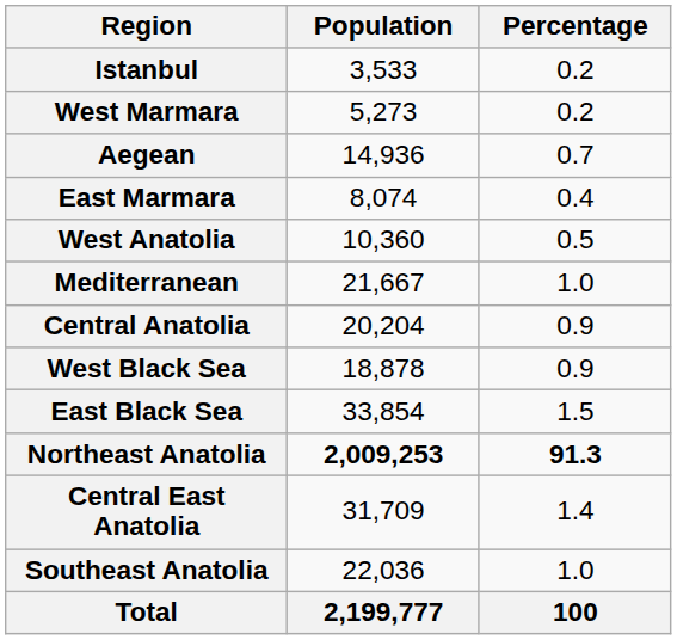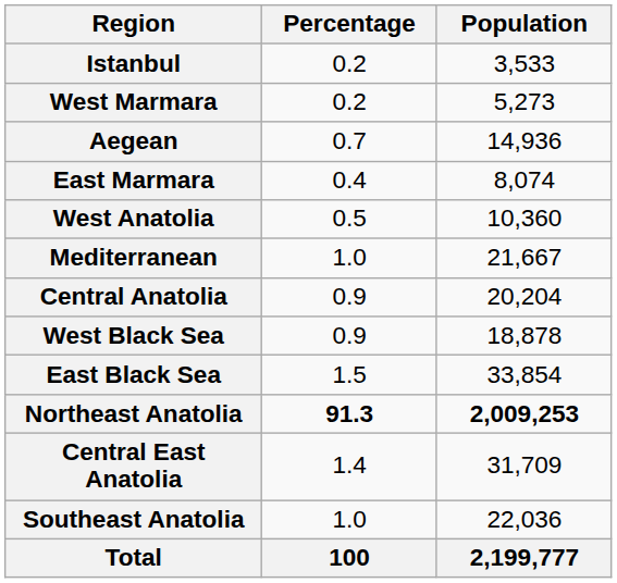columns swapped: Population <-> Percentage
